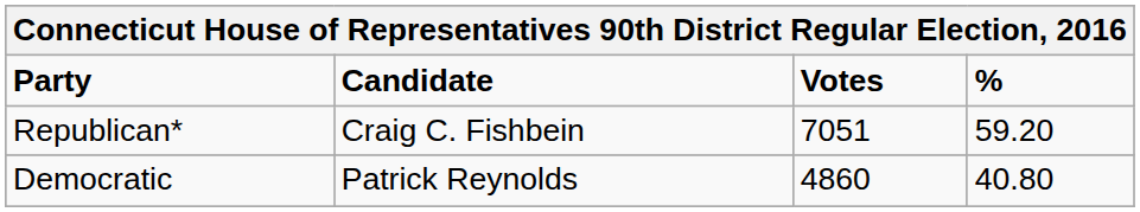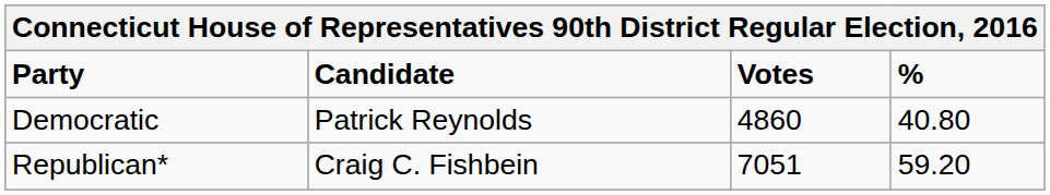rows swapped: Republican* <-> Democratic
